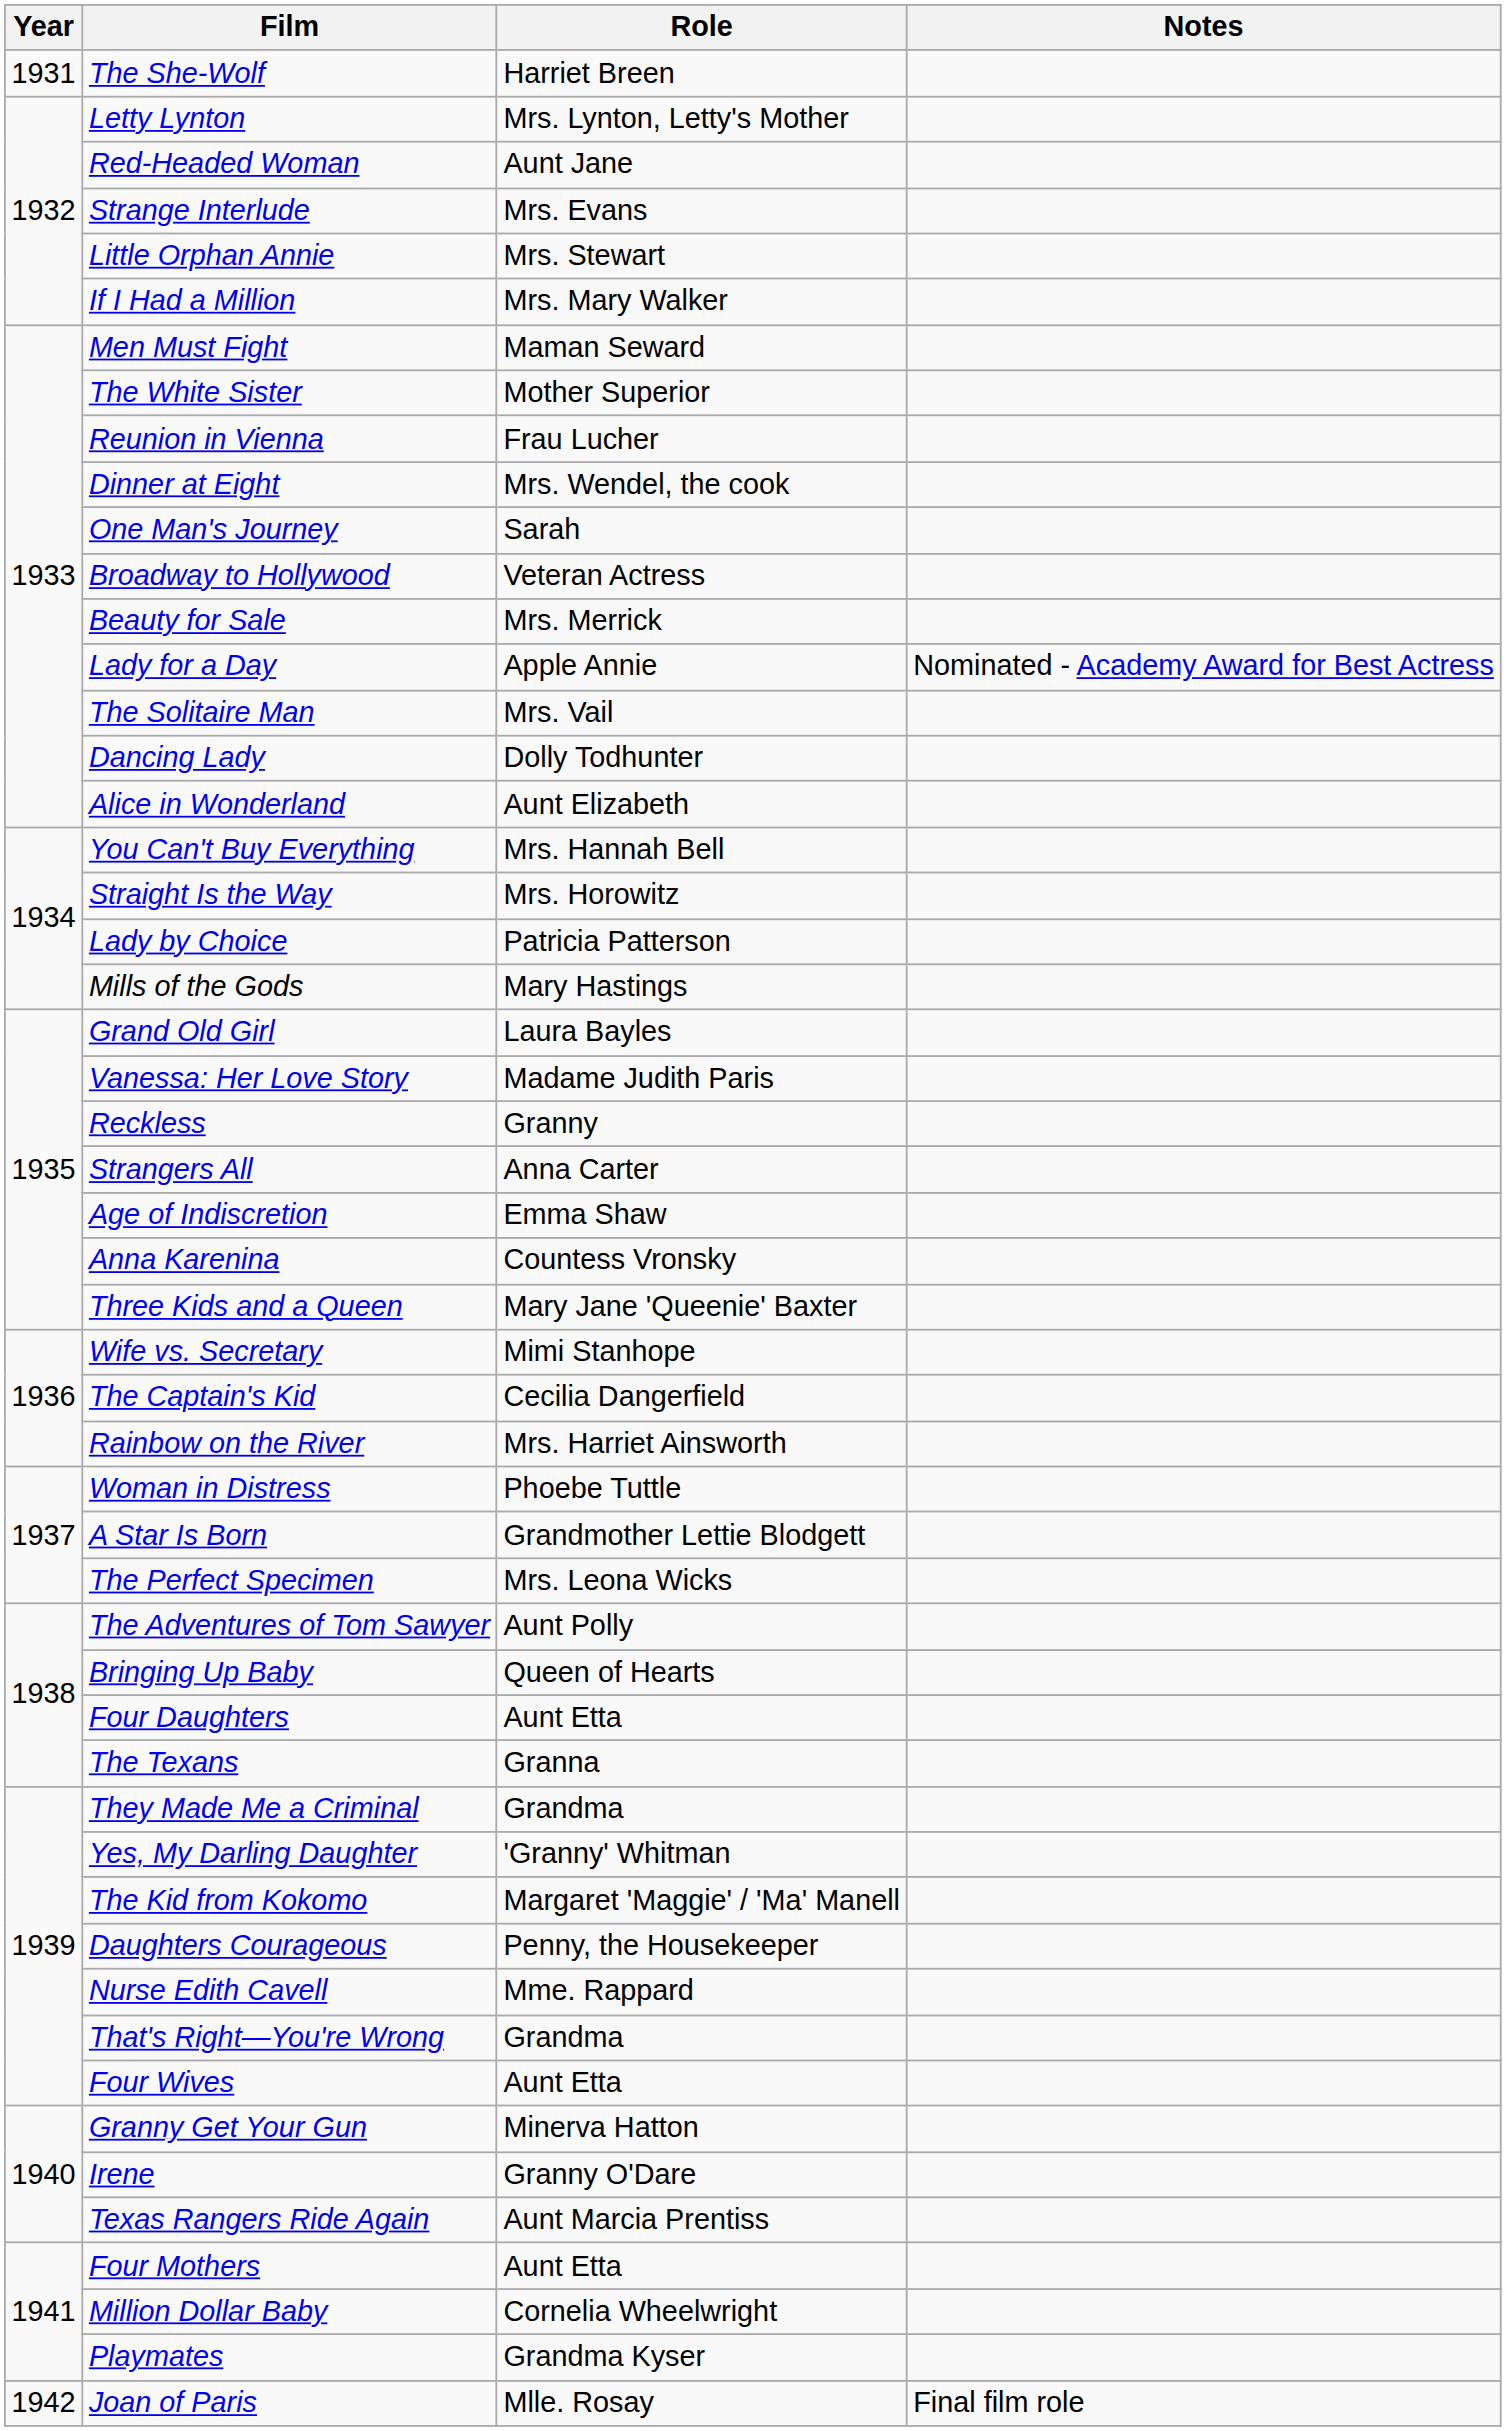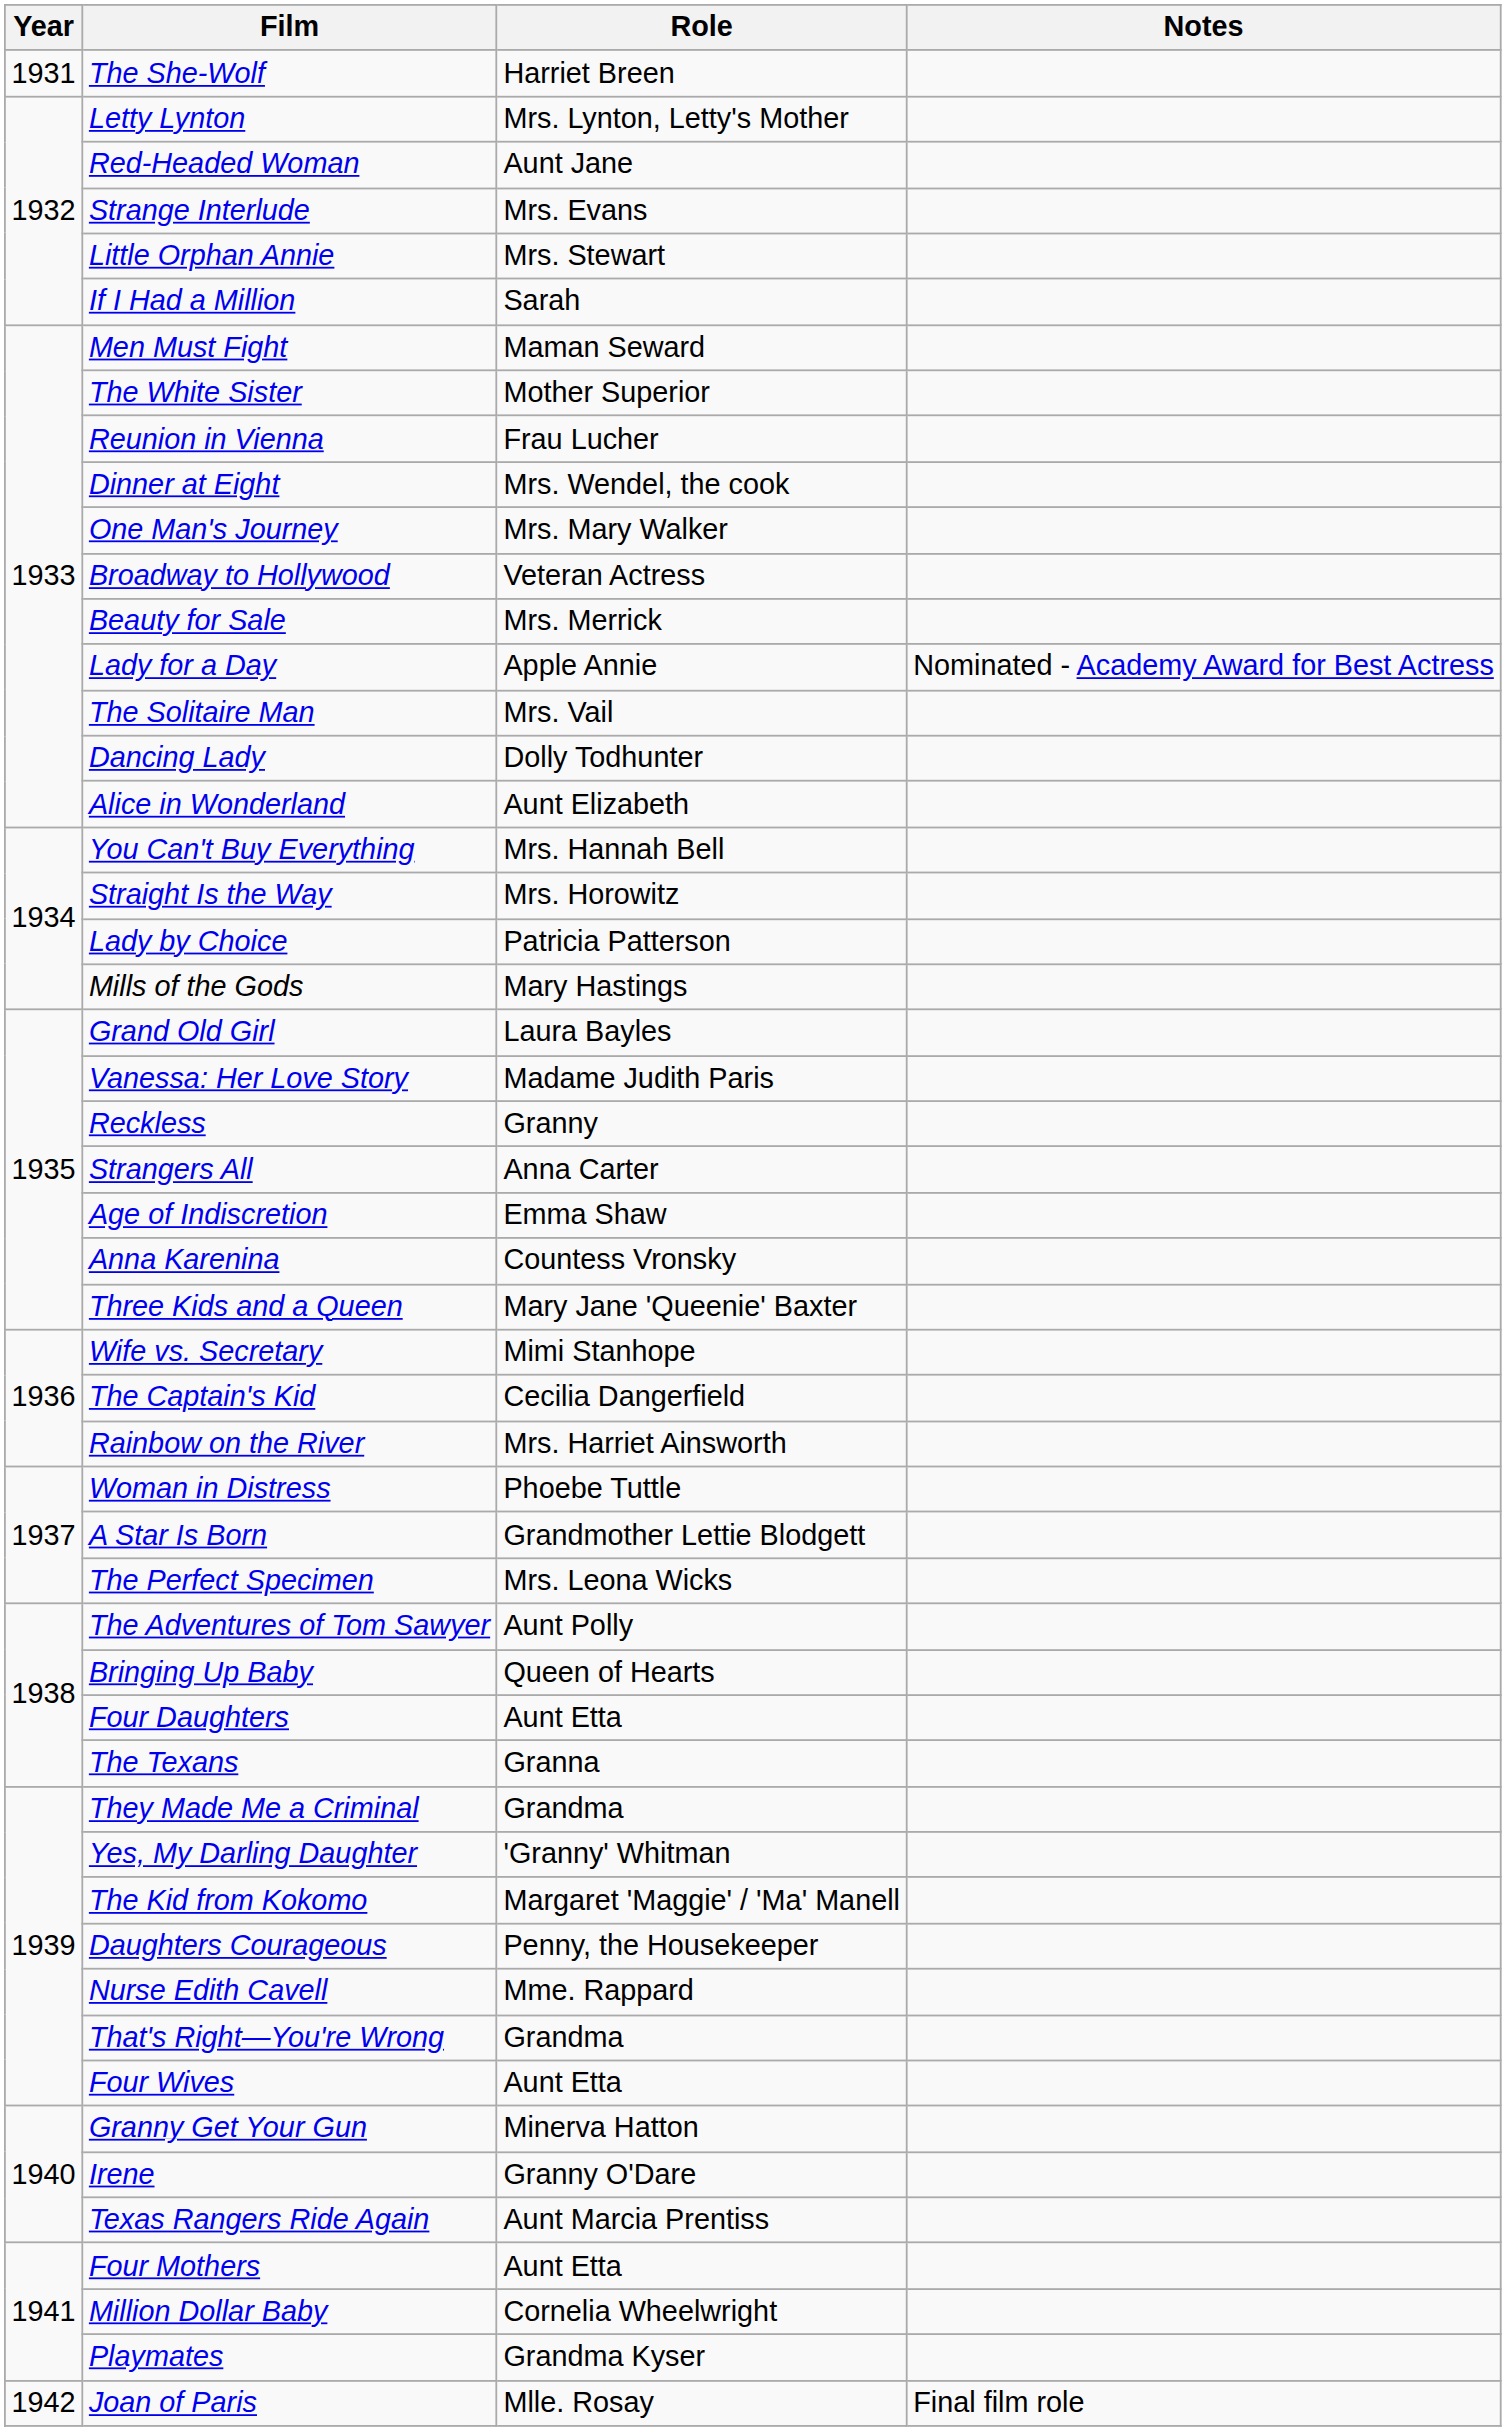If I Had a Million | Role: Mrs. Mary Walker -> Sarah
One Man's Journey | Role: Sarah -> Mrs. Mary Walker
